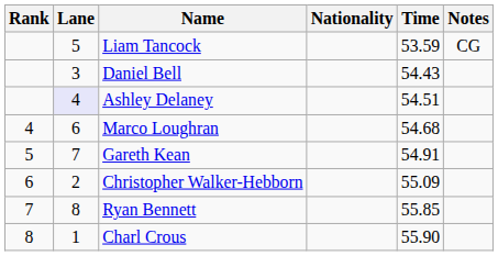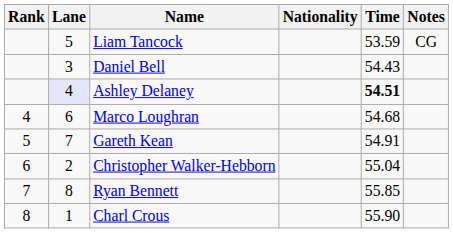Ashley Delaney | Time: normal -> bold
Christopher Walker-Hebborn | Time: 55.09 -> 55.04
